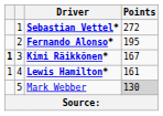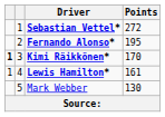Kimi Räikkönen* | Points: 167 -> 170
Mark Webber | Points: lightgrey background -> no background
